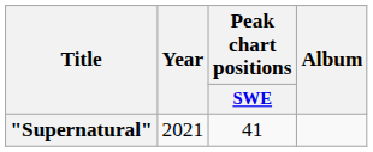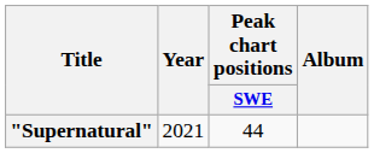"Supernatural" | Peak chart positions / SWE: 41 -> 44
